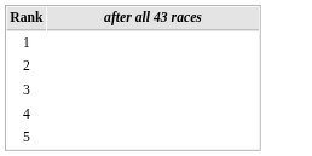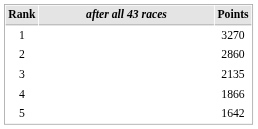+ column: Points | 3270 | 2860 | 2135 | 1866 | 1642
